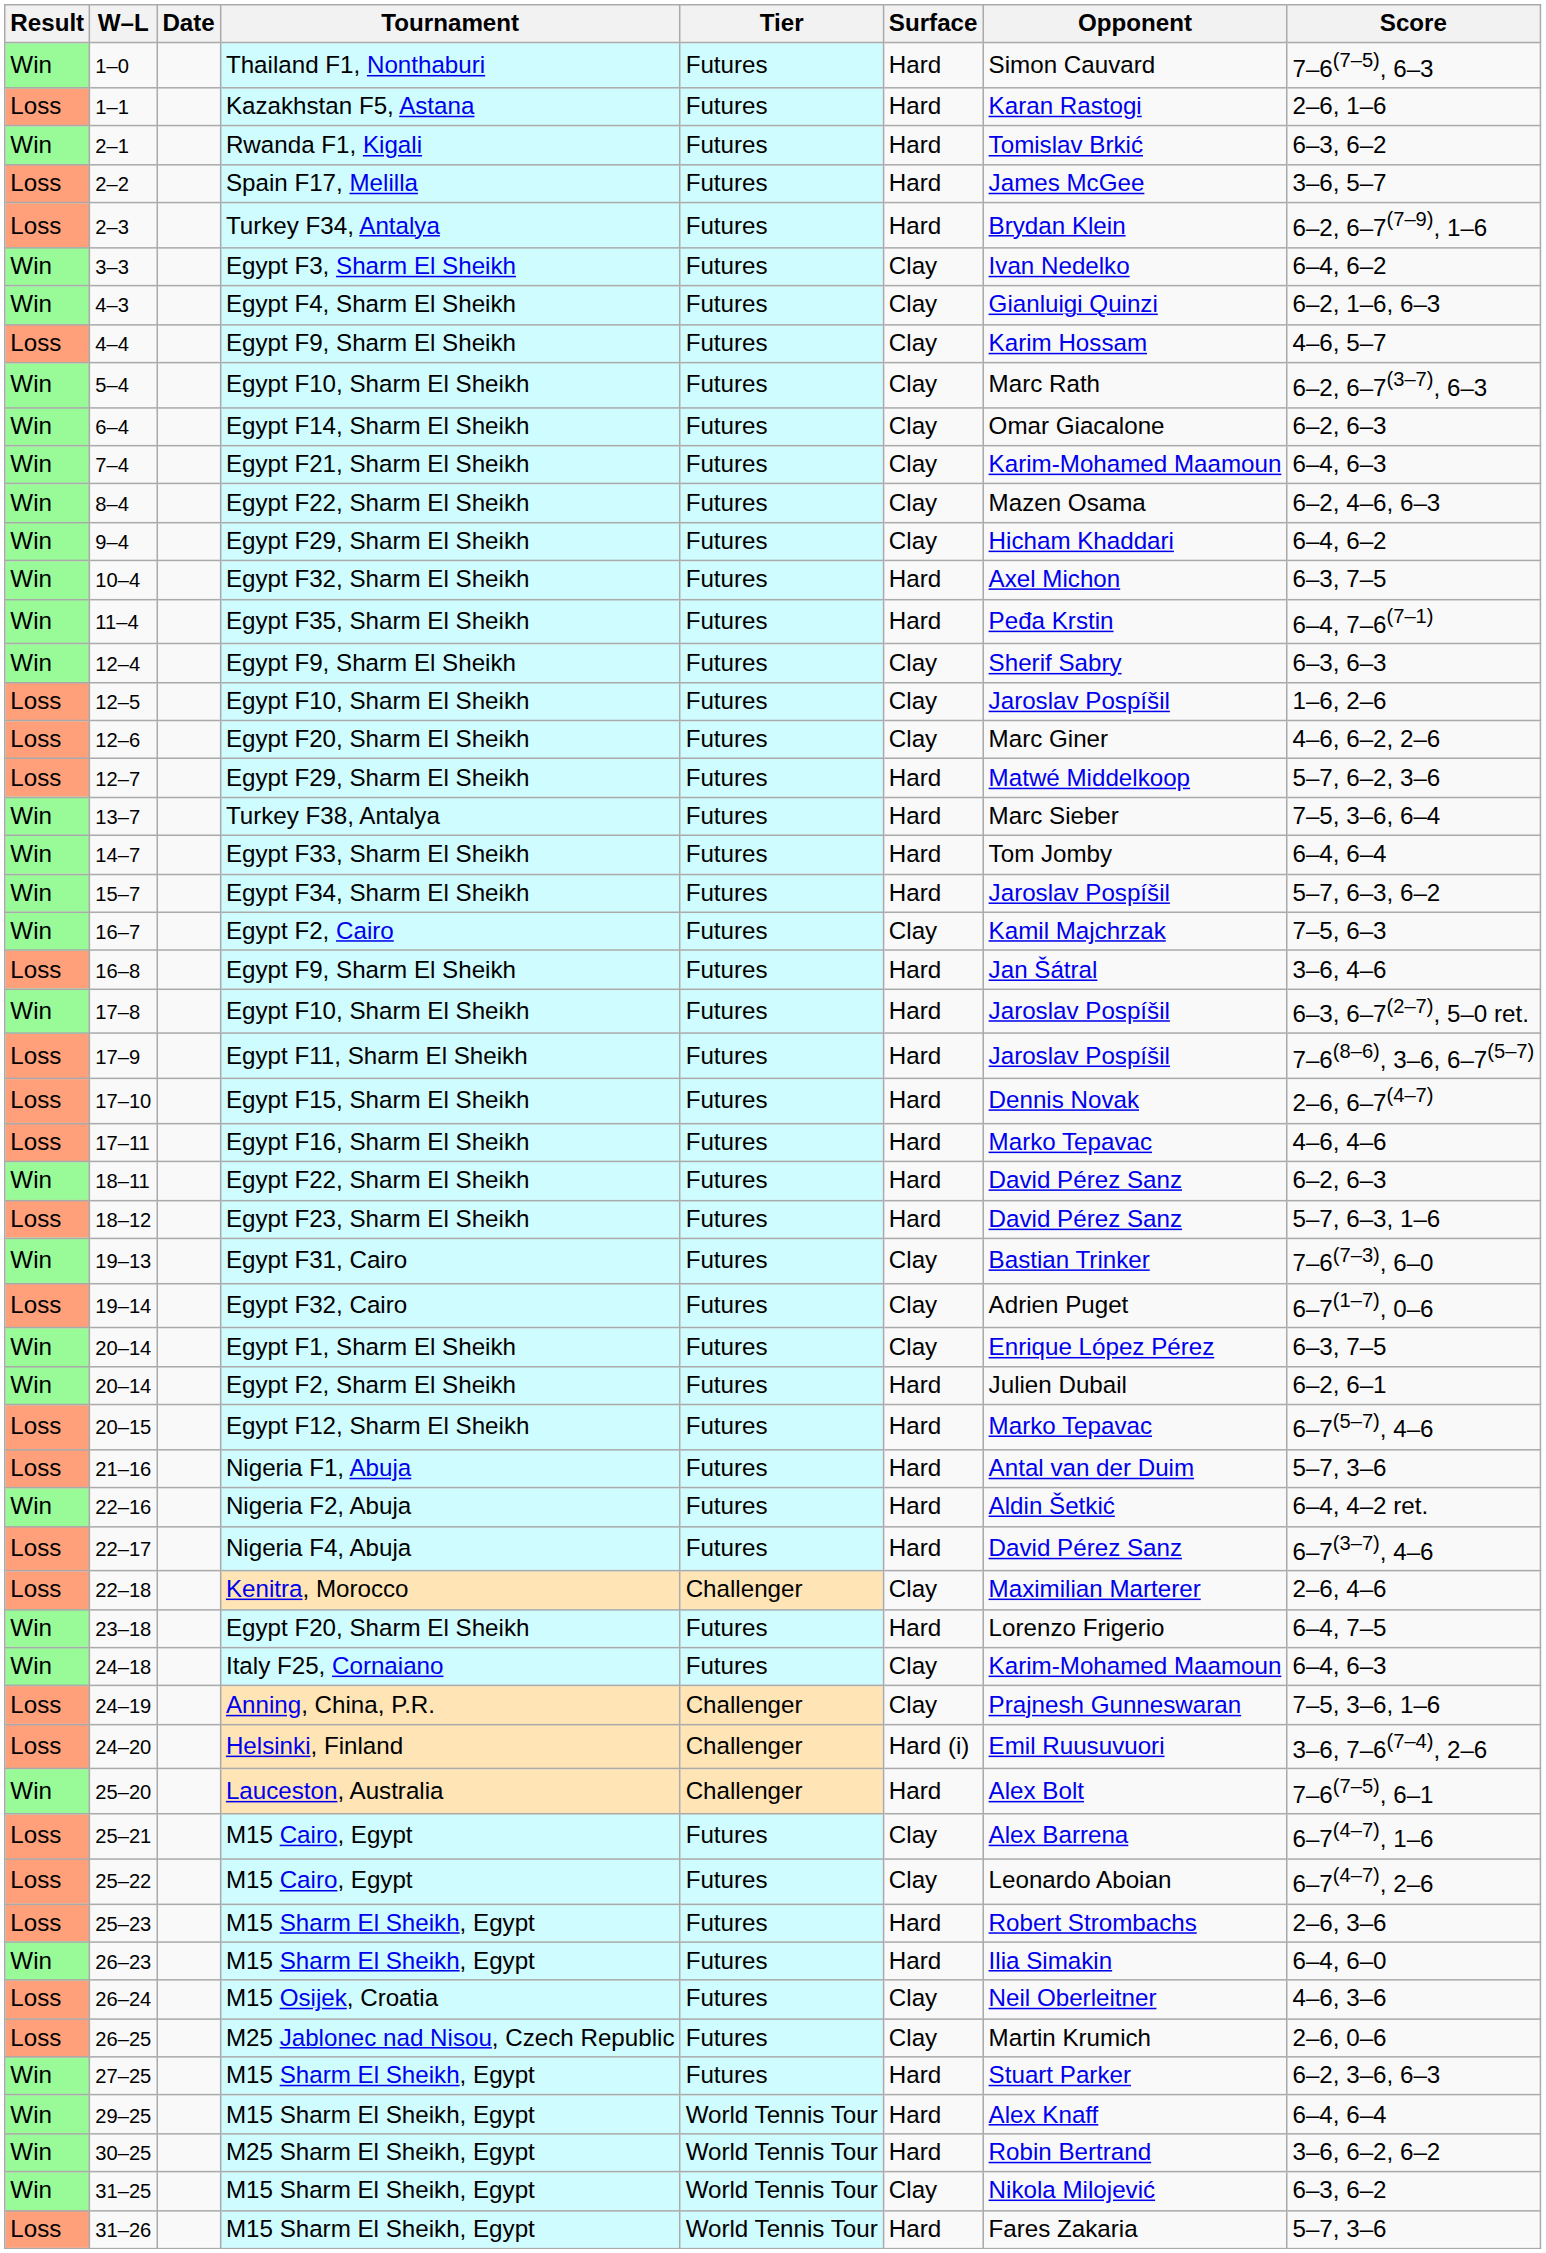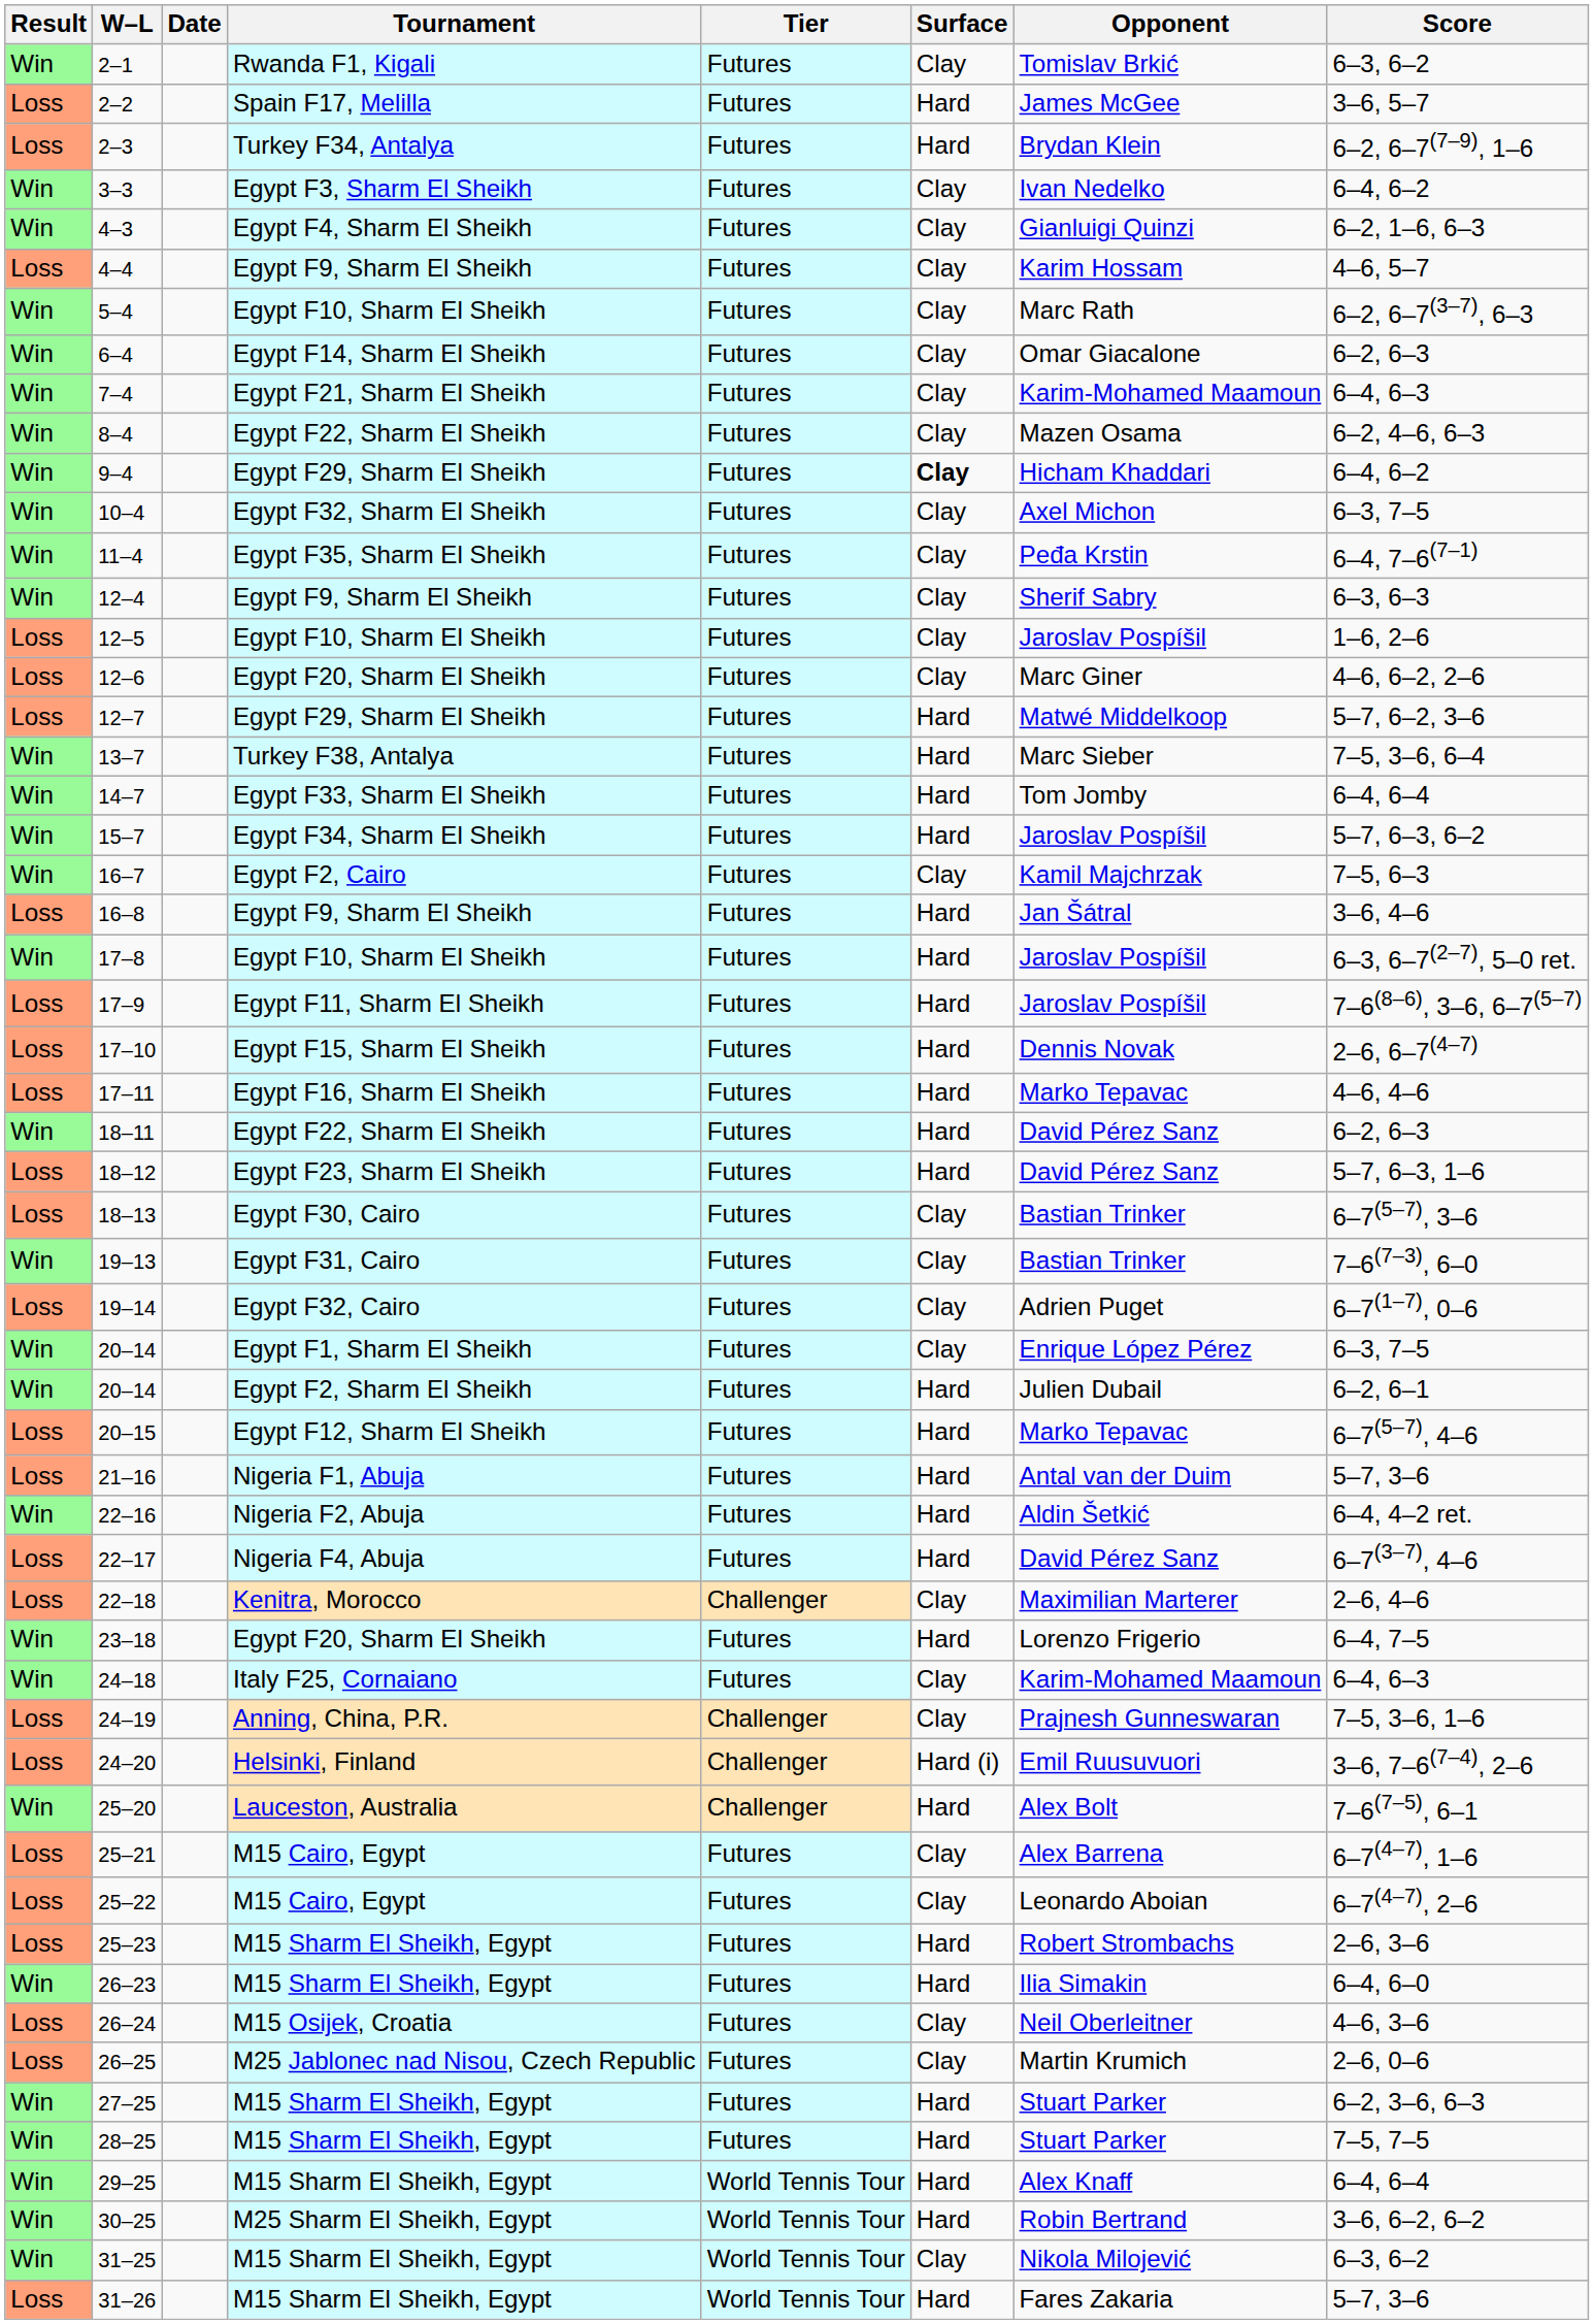- row: Win | 1–0 | Thailand F1, Nonthaburi | Futures | Hard | Simon Cauvard | 7–6(7–5), 6–3
- row: Loss | 1–1 | Kazakhstan F5, Astana | Futures | Hard | Karan Rastogi | 2–6, 1–6
2–1 | Surface: Hard -> Clay
9–4 | Surface: normal -> bold
10–4 | Surface: Hard -> Clay
11–4 | Surface: Hard -> Clay
+ row: Loss | 18–13 | Egypt F30, Cairo | Futures | Clay | Bastian Trinker | 6–7(5–7), 3–6
+ row: Win | 28–25 | M15 Sharm El Sheikh, Egypt | Futures | Hard | Stuart Parker | 7–5, 7–5
